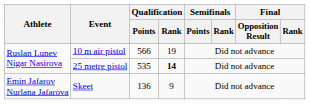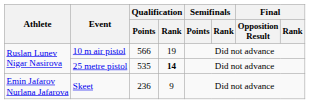Skeet | Qualification / Points: 136 -> 236
